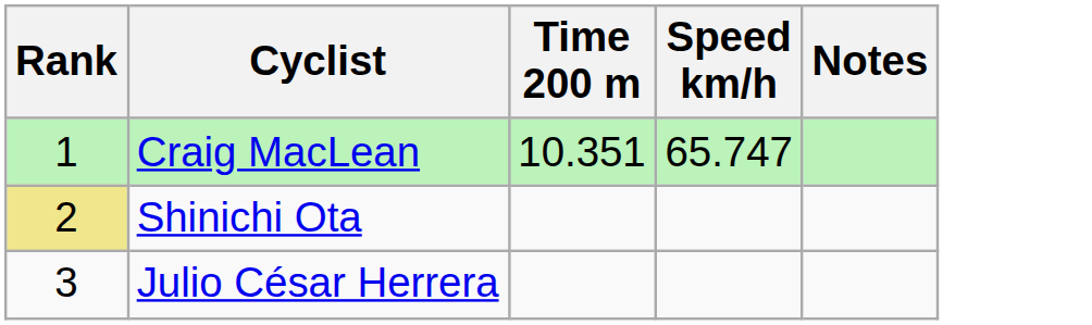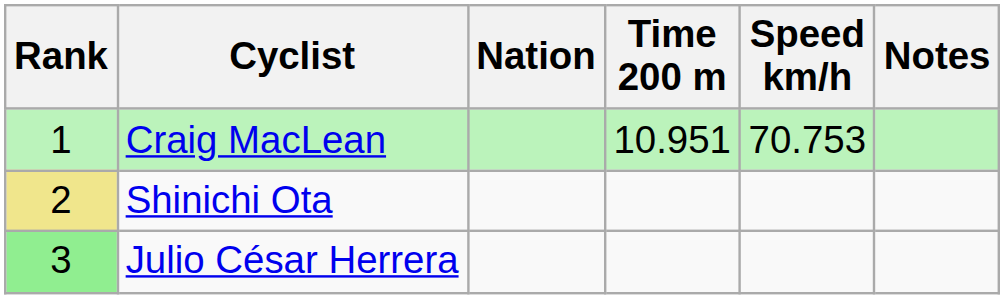+ column: Nation
Craig MacLean | Time 200 m: 10.351 -> 10.951
Craig MacLean | Speed km/h: 65.747 -> 70.753
Julio César Herrera | Rank: no background -> lightgreen background
